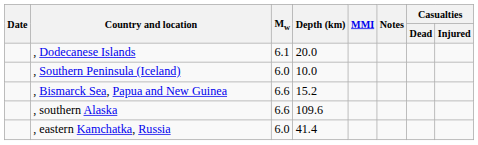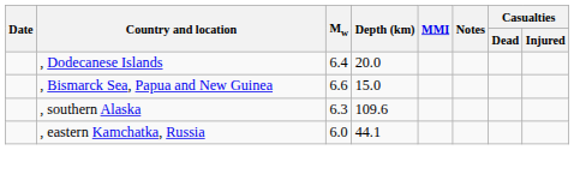, Dodecanese Islands | Mw: 6.1 -> 6.4
- row: , Southern Peninsula (Iceland) | 6.0 | 10.0
, Bismarck Sea, Papua and New Guinea | Depth (km): 15.2 -> 15.0
, southern Alaska | Mw: 6.6 -> 6.3
, eastern Kamchatka, Russia | Depth (km): 41.4 -> 44.1
